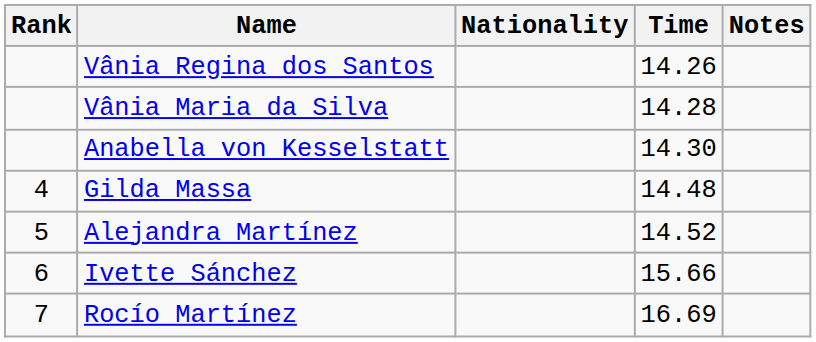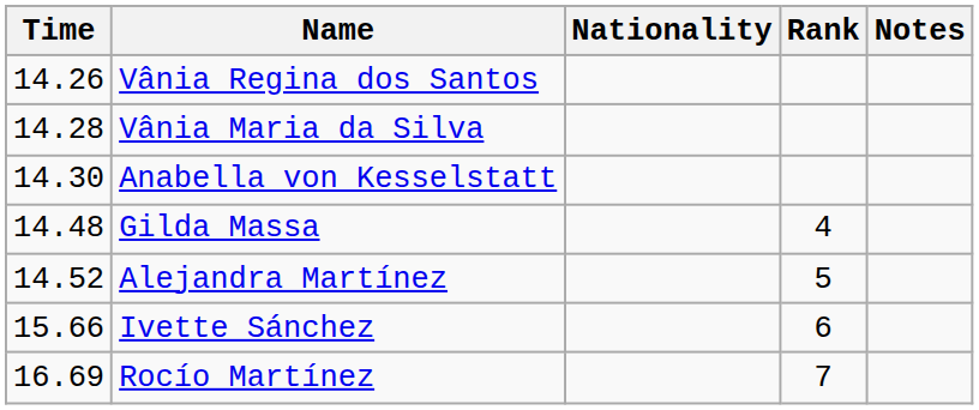columns swapped: Rank <-> Time
